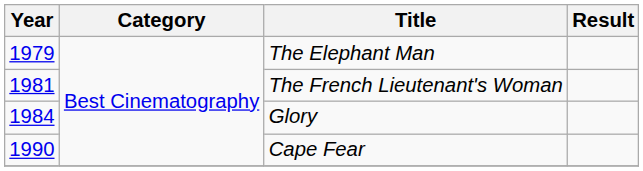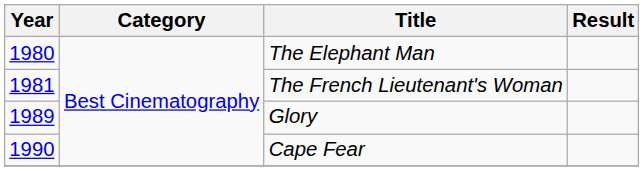The Elephant Man | Year: 1979 -> 1980
Glory | Year: 1984 -> 1989
